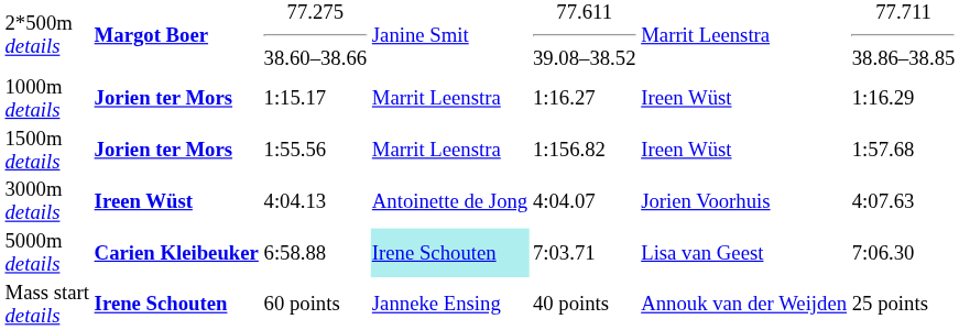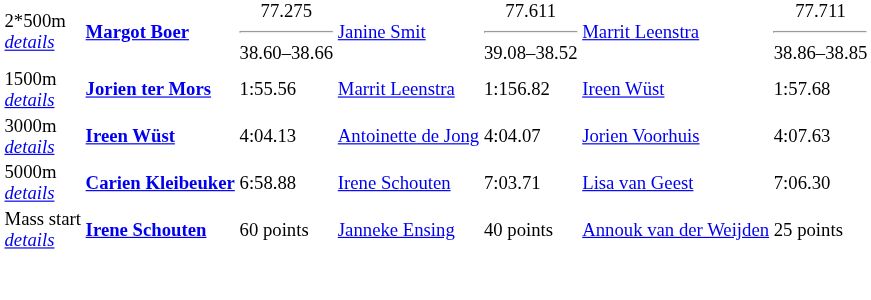- row: 1000m details | Jorien ter Mors | 1:15.17 | Marrit Leenstra | 1:16.27 | Ireen Wüst | 1:16.29
5000m details | column 4: paleturquoise background -> no background
